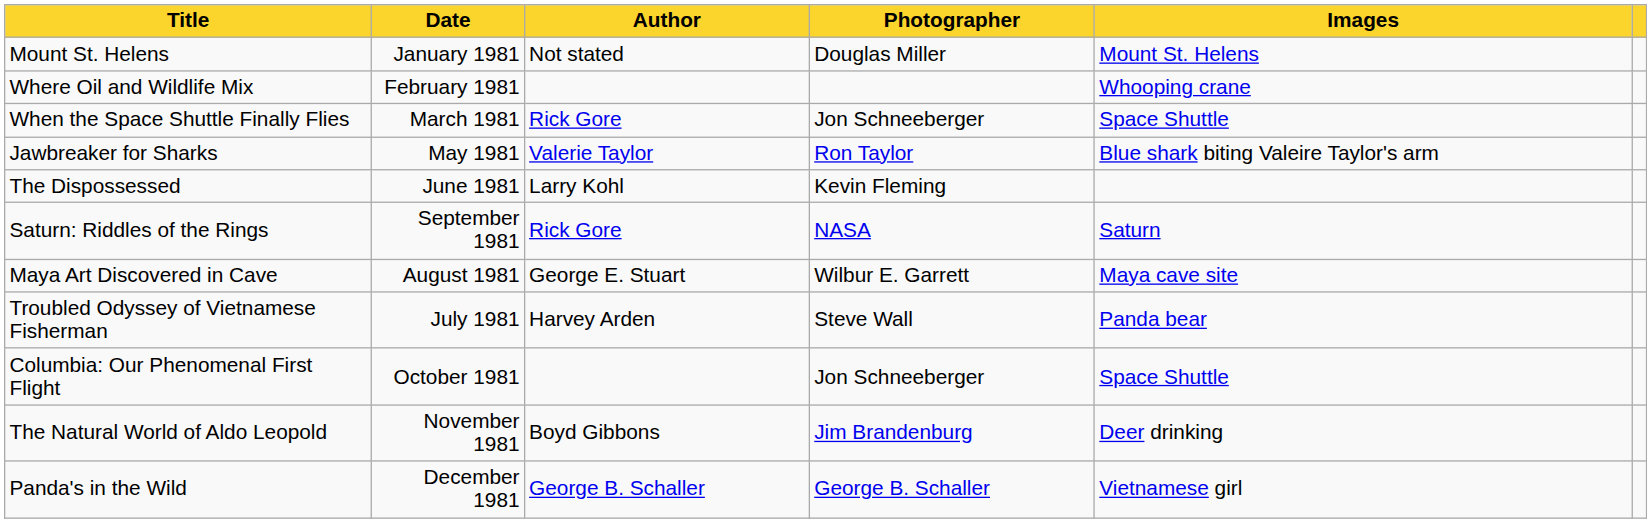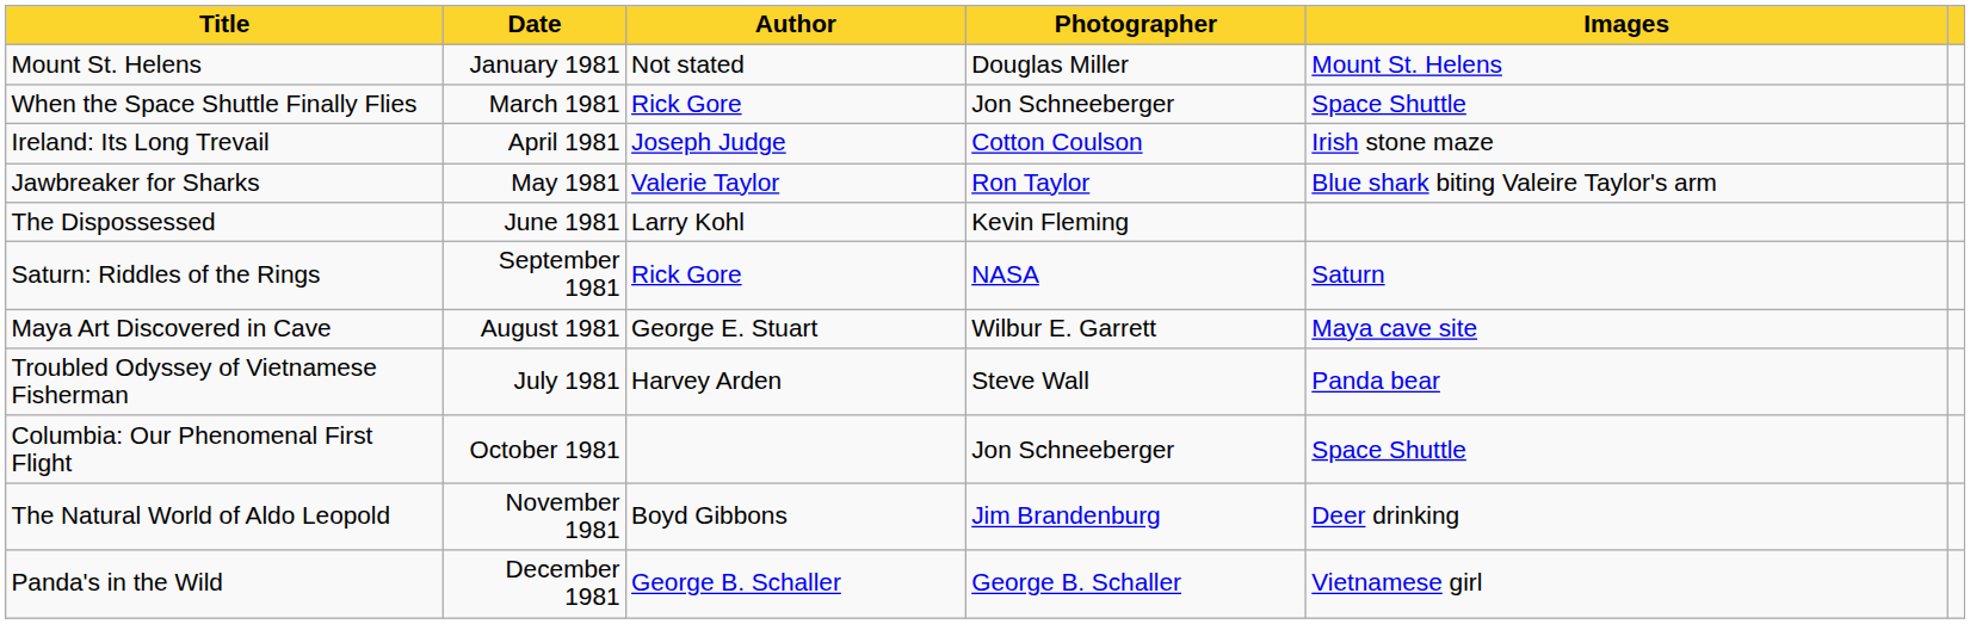- row: Where Oil and Wildlife Mix | February 1981 | Whooping crane
+ row: Ireland: Its Long Trevail | April 1981 | Joseph Judge | Cotton Coulson | Irish stone maze
